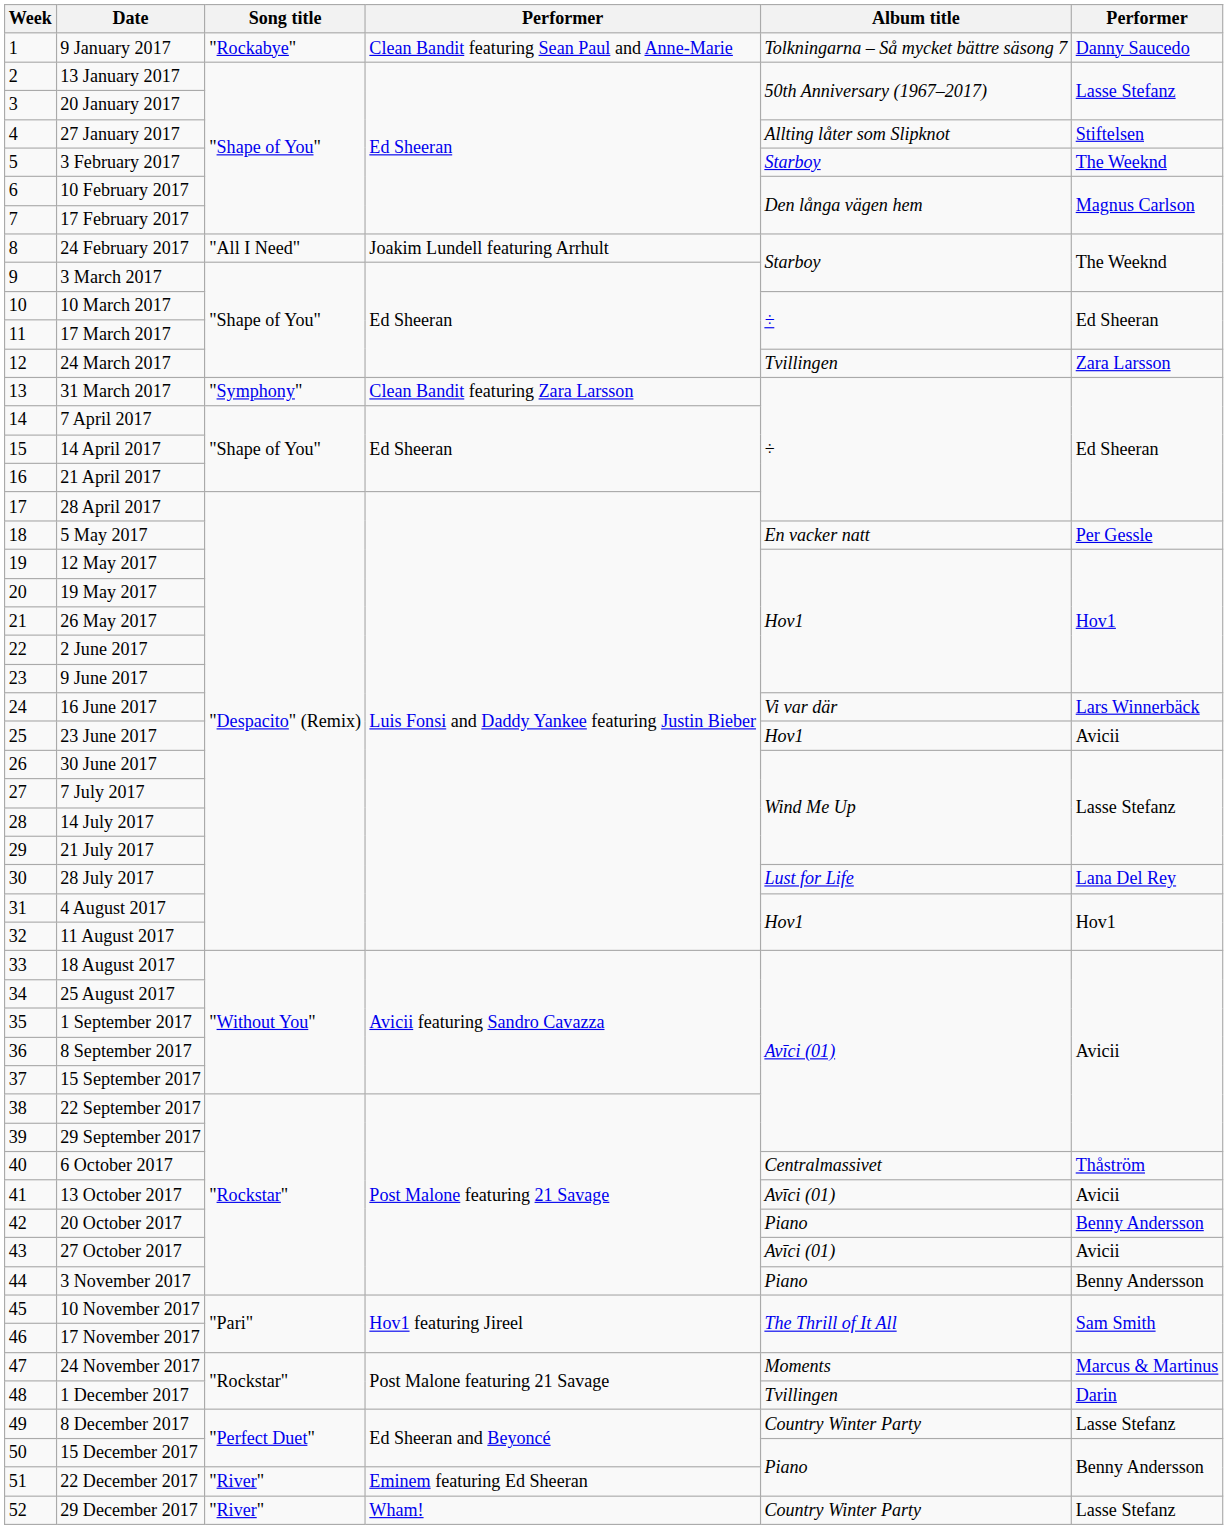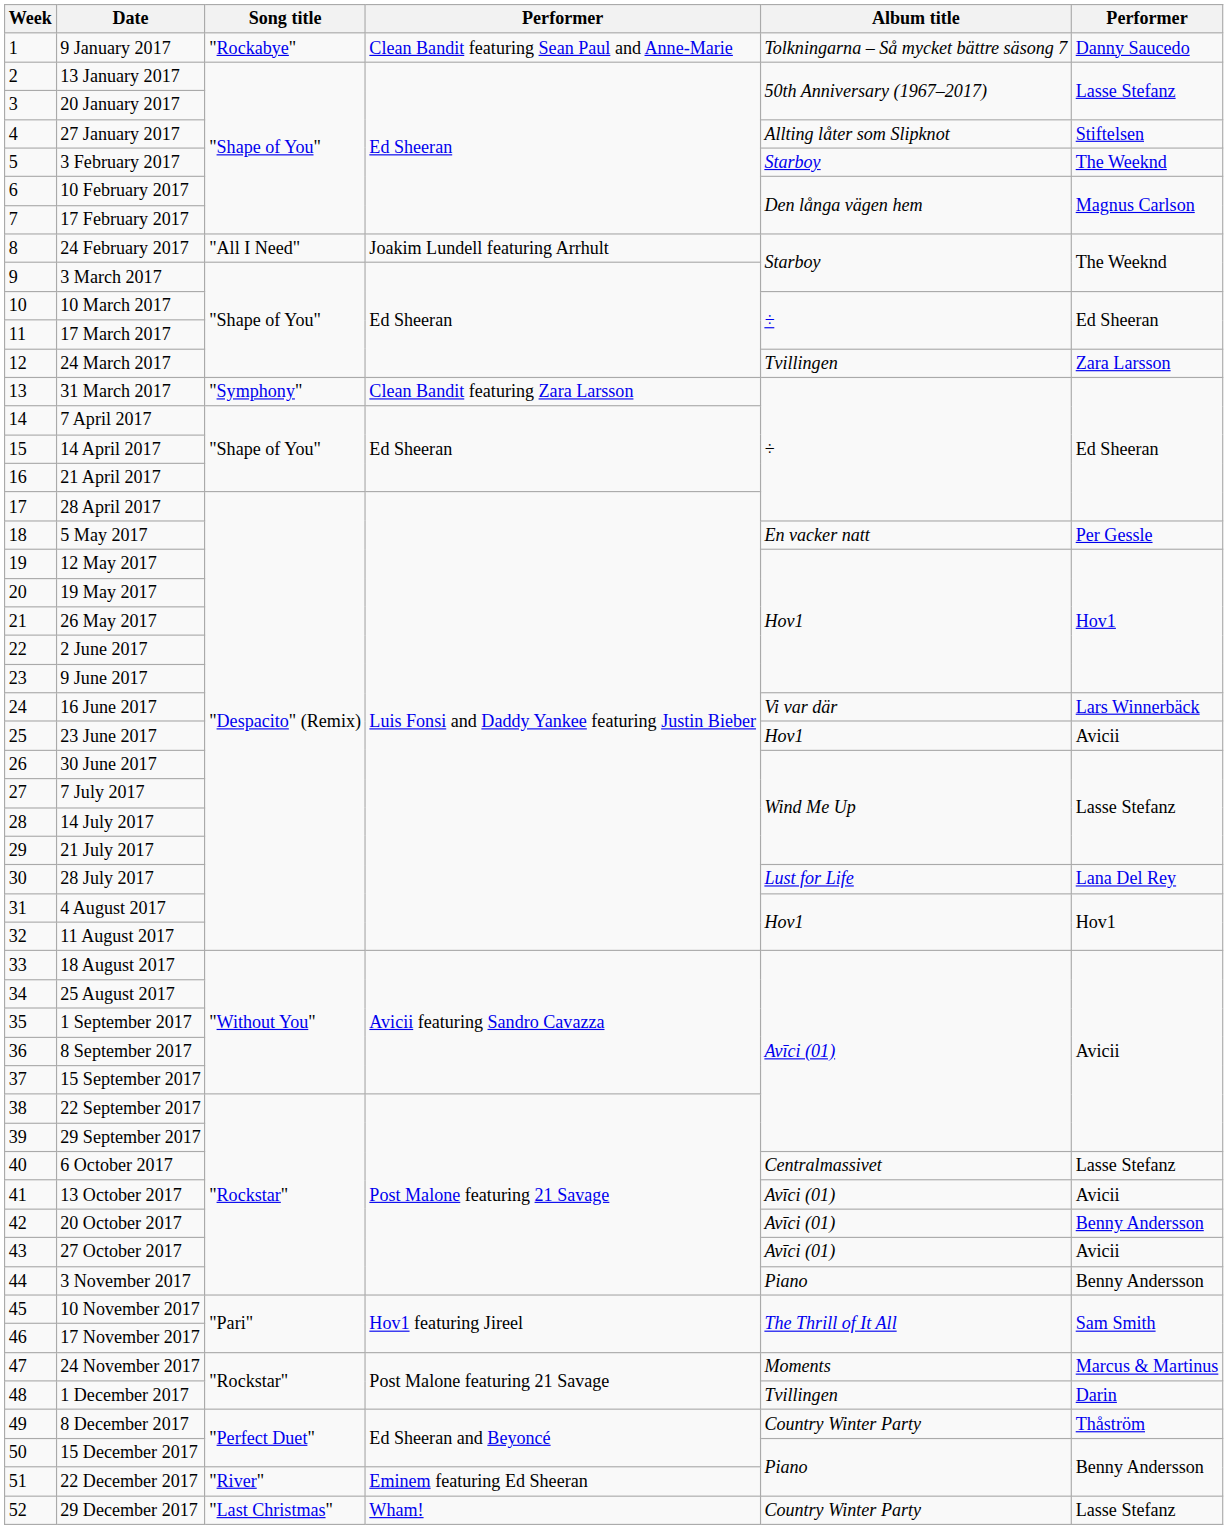6 October 2017 | column 6: Thåström -> Lasse Stefanz
20 October 2017 | Album title: Piano -> Avīci (01)
8 December 2017 | column 6: Lasse Stefanz -> Thåström
29 December 2017 | Song title: "River" -> "Last Christmas"
